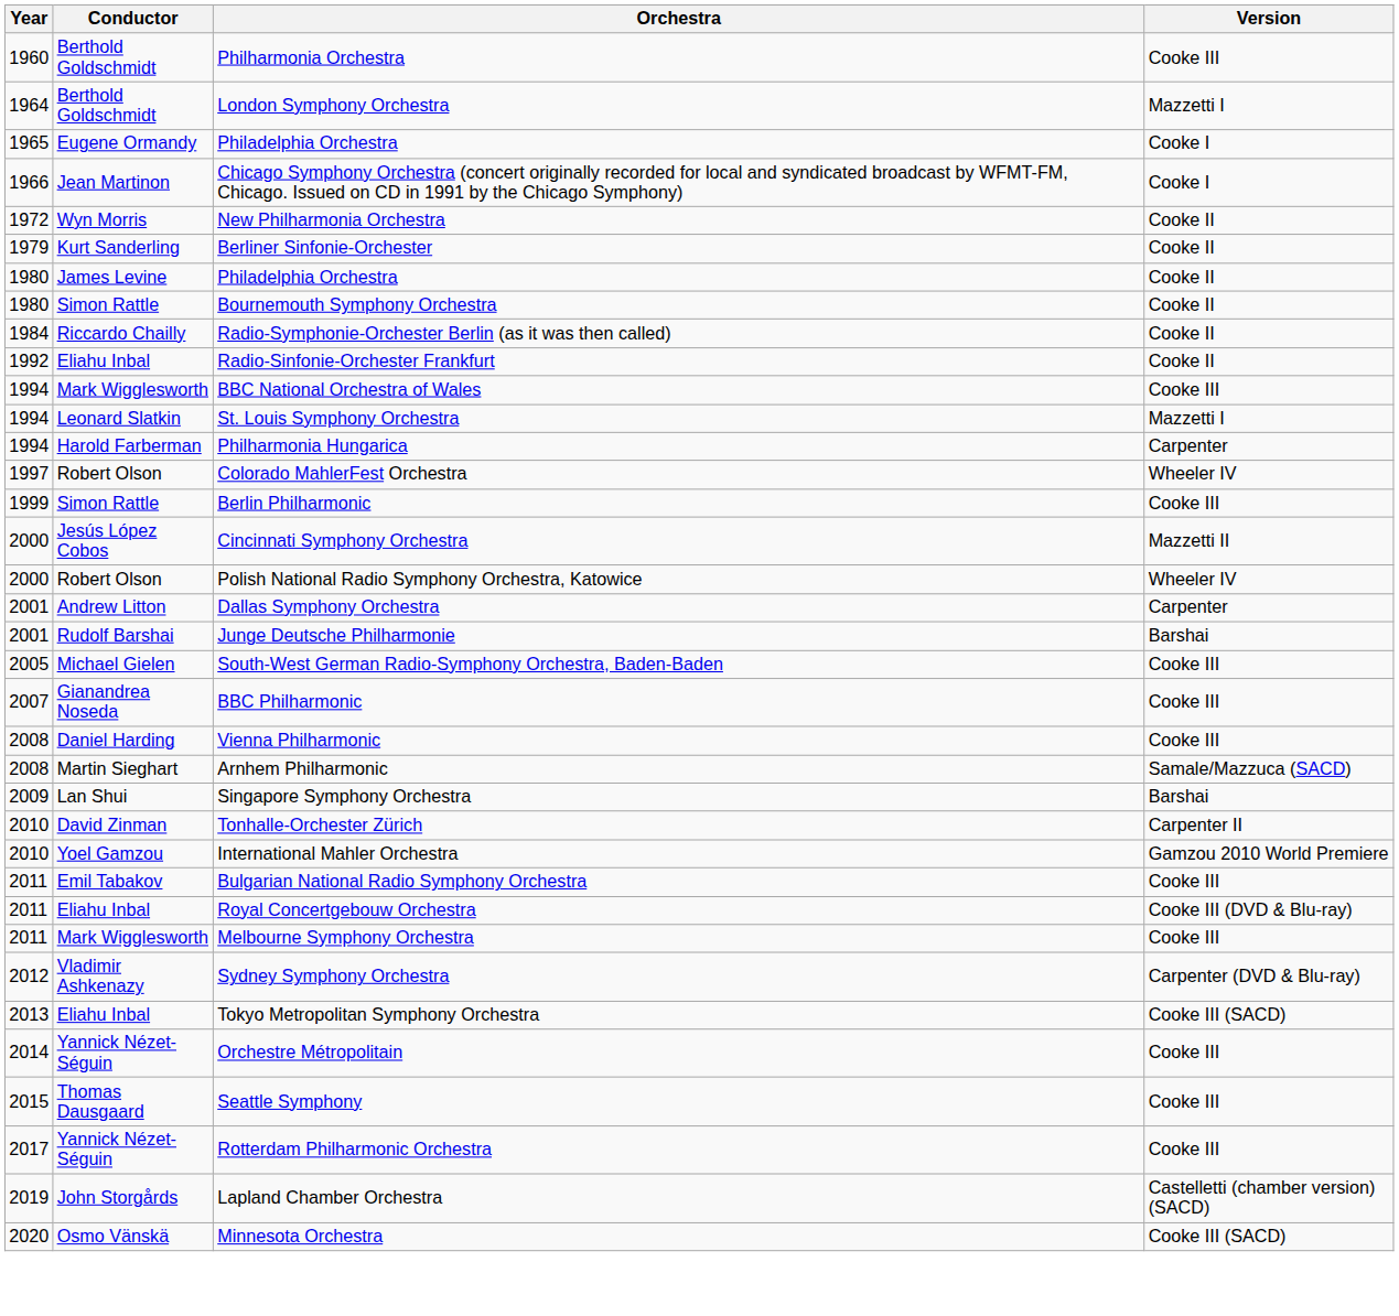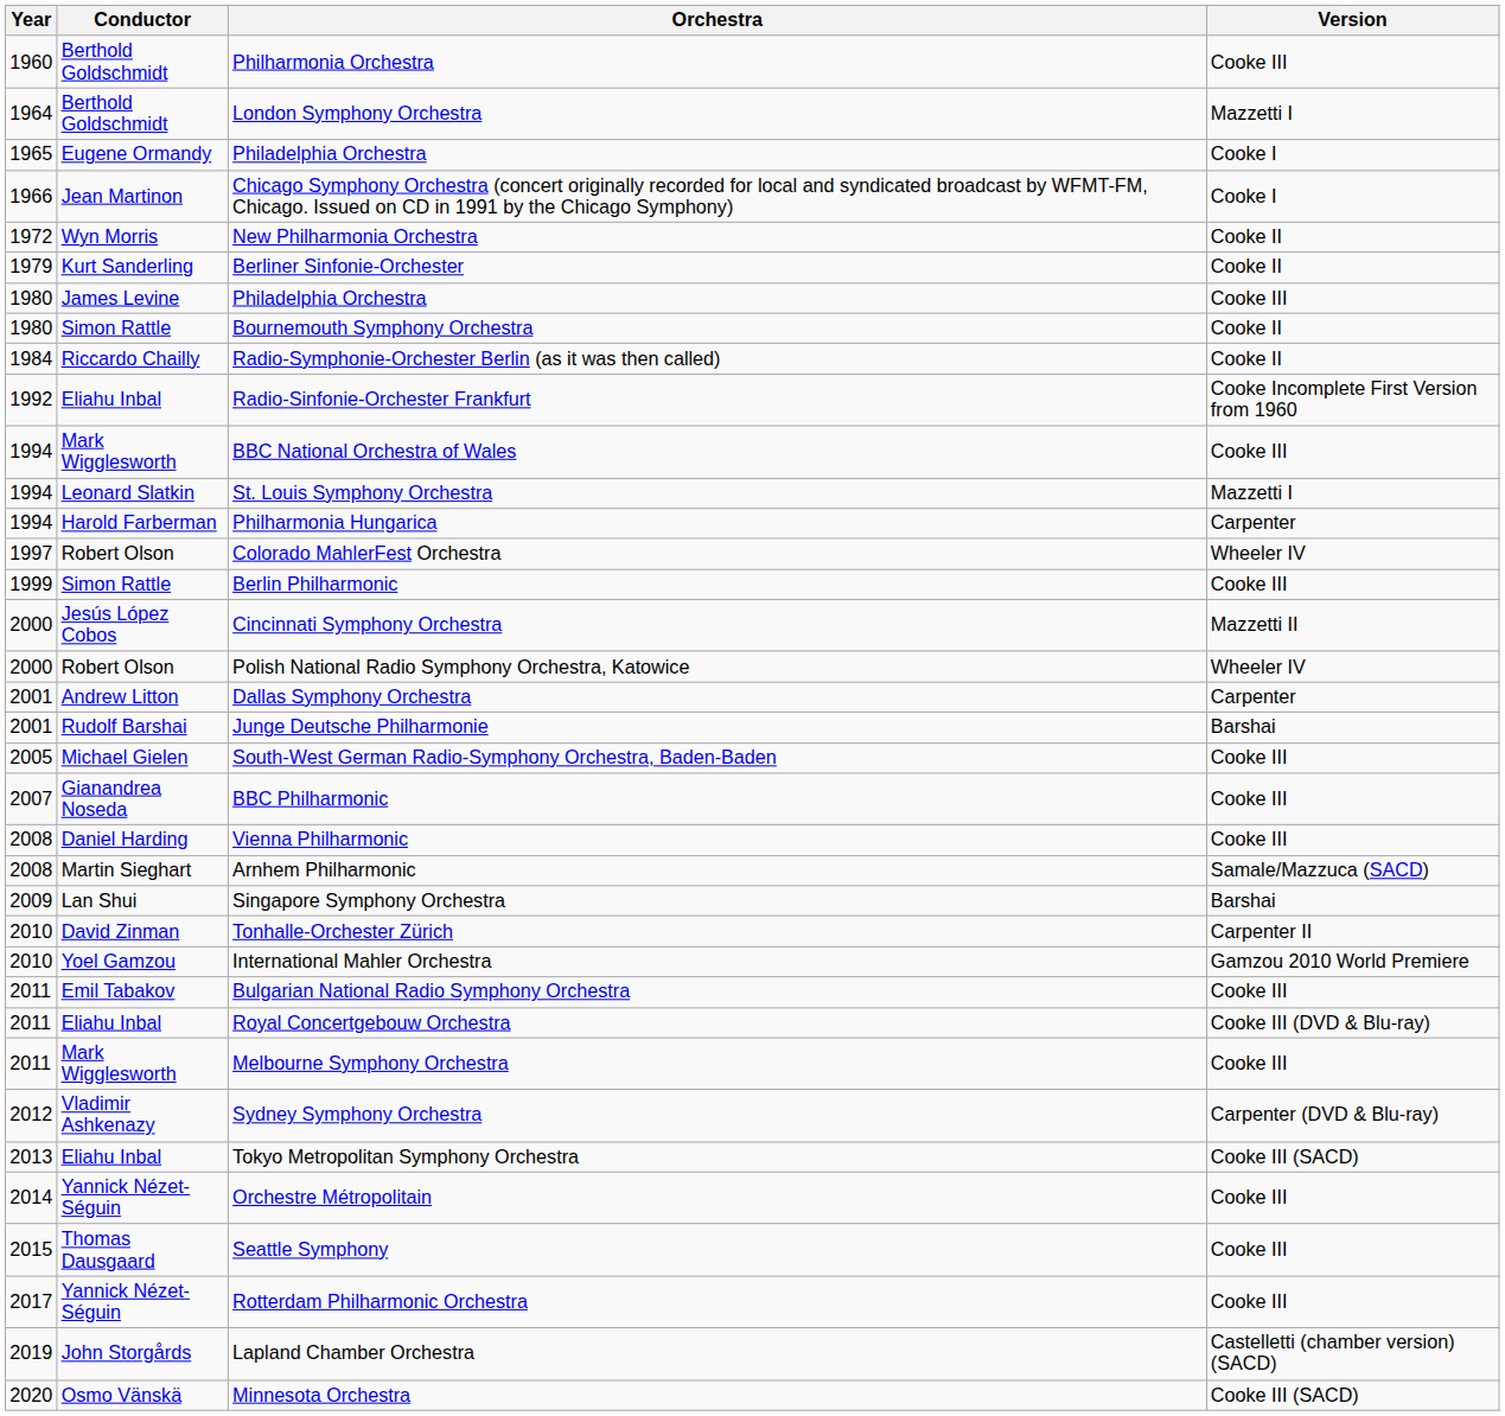James Levine / Philadelphia Orchestra | Version: Cooke II -> Cooke III
Radio-Sinfonie-Orchester Frankfurt | Version: Cooke II -> Cooke Incomplete First Version from 1960
